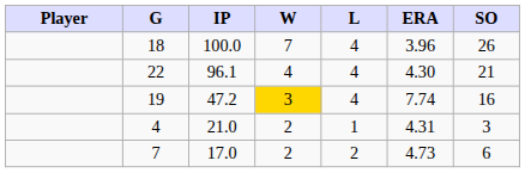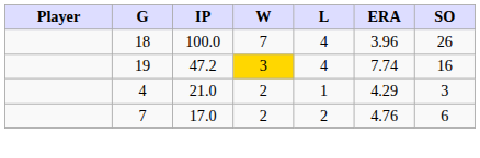- row: 22 | 96.1 | 4 | 4 | 4.30 | 21
21.0 | ERA: 4.31 -> 4.29
17.0 | ERA: 4.73 -> 4.76
